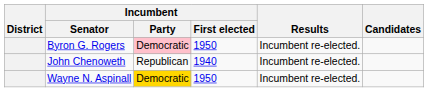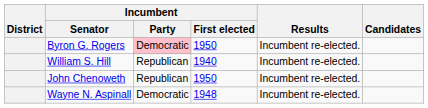+ row: William S. Hill | Republican | 1940 | Incumbent re-elected.
John Chenoweth | Incumbent / First elected: 1940 -> 1950
Wayne N. Aspinall | Incumbent / Party: gold background -> no background
Wayne N. Aspinall | Incumbent / First elected: 1950 -> 1948
